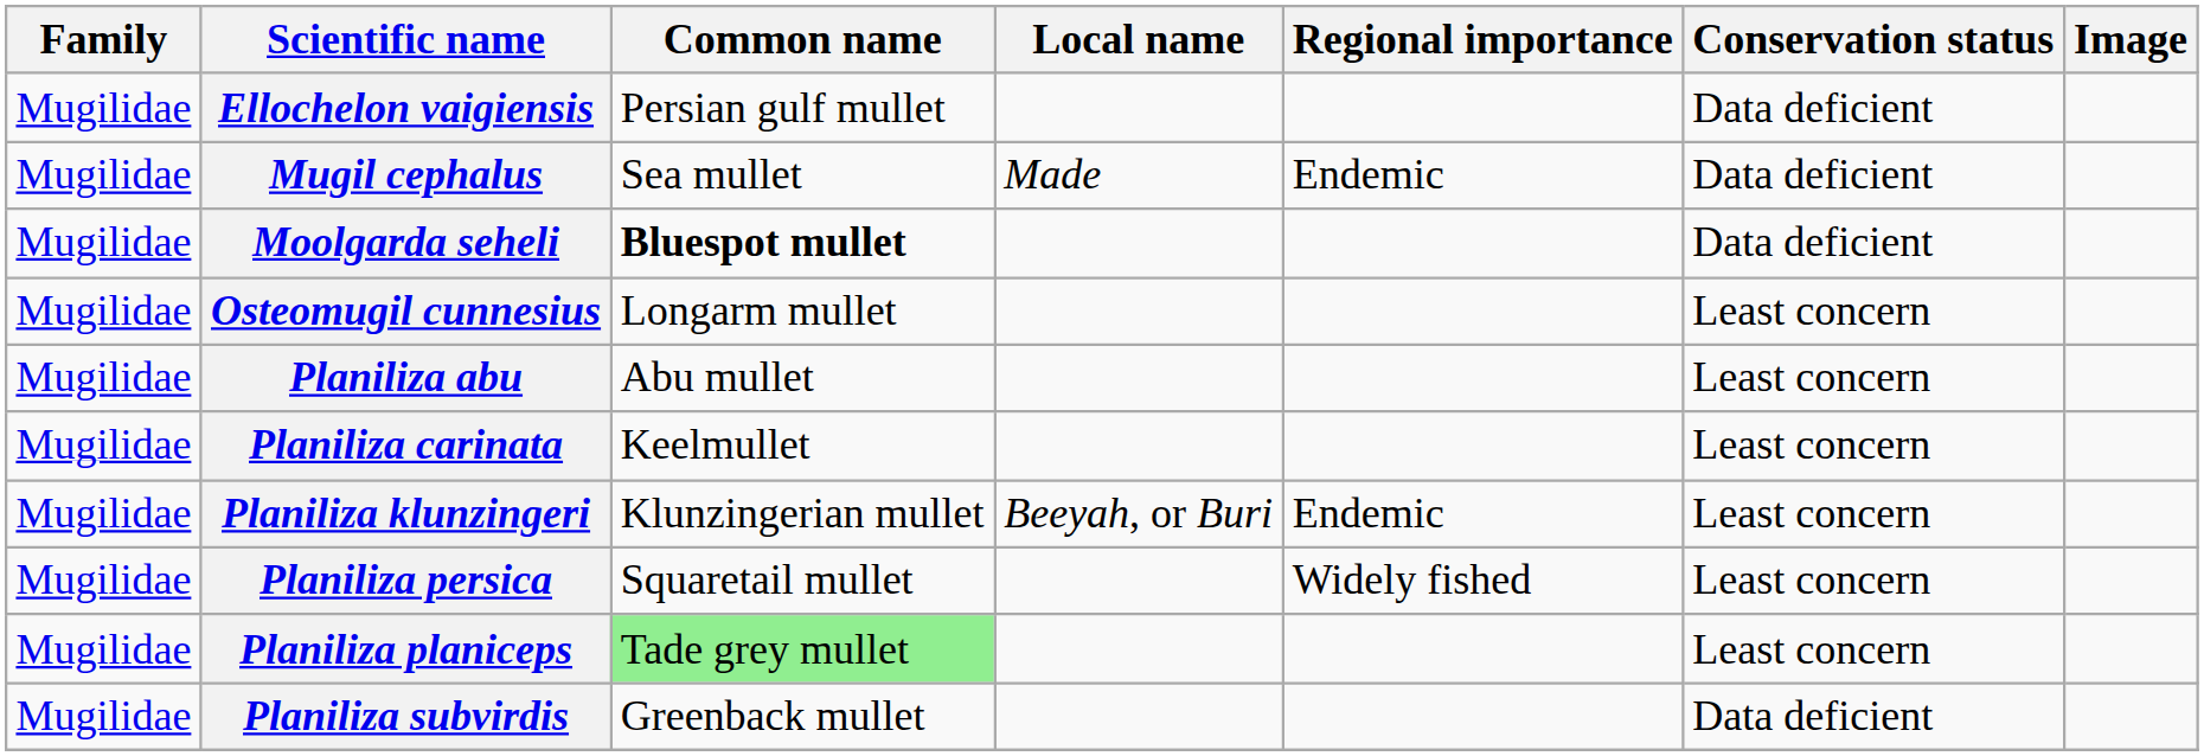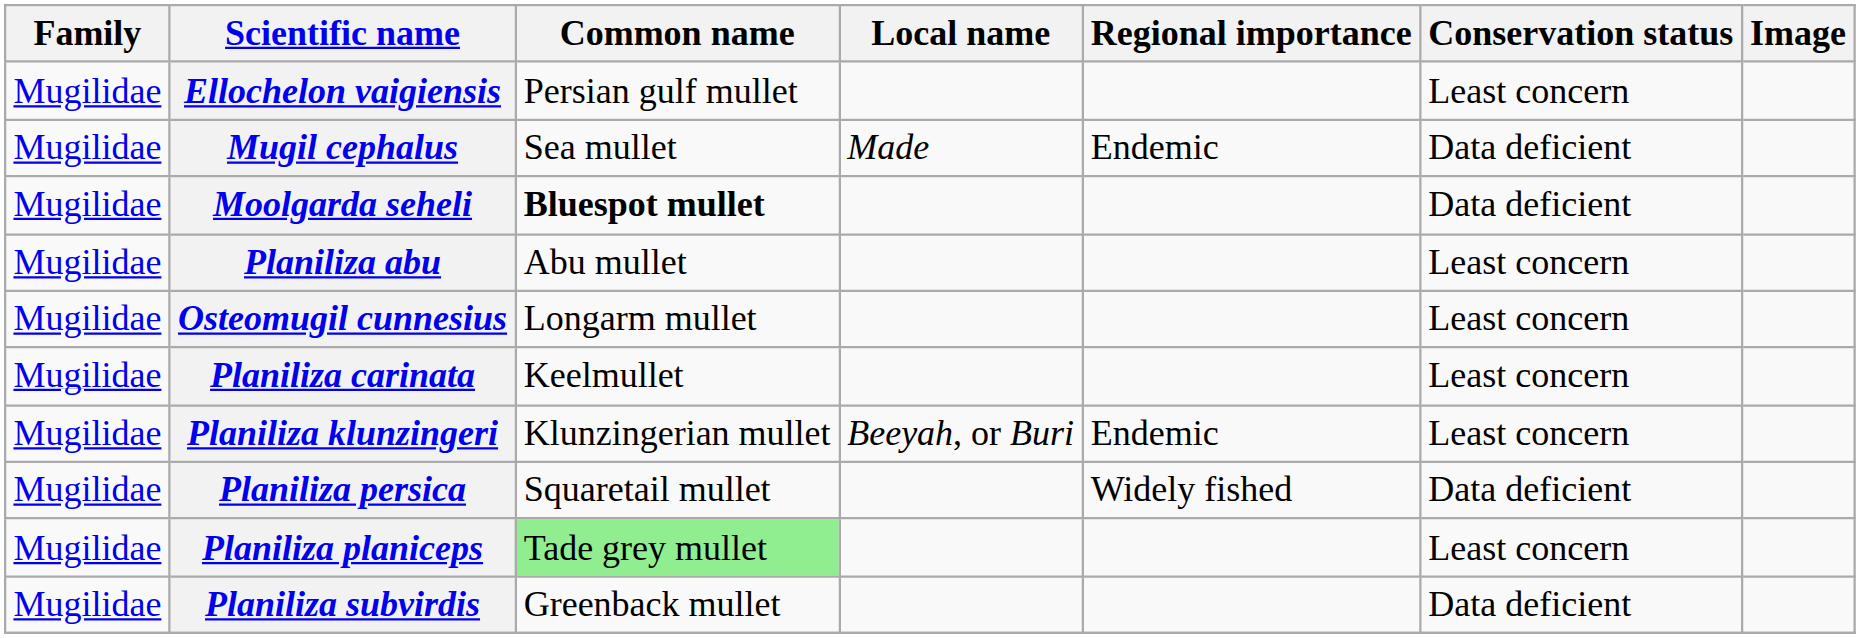Ellochelon vaigiensis | Conservation status: Data deficient -> Least concern
rows swapped: Osteomugil cunnesius <-> Planiliza abu
Planiliza persica | Conservation status: Least concern -> Data deficient
